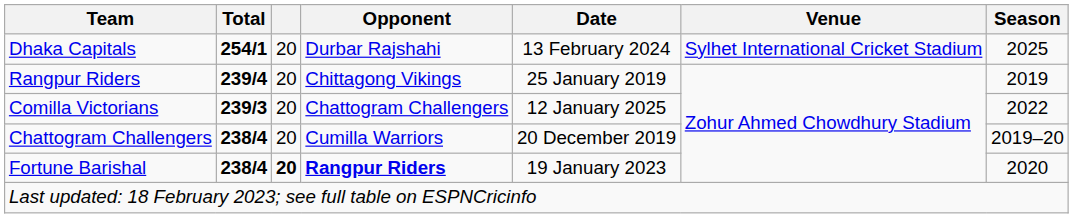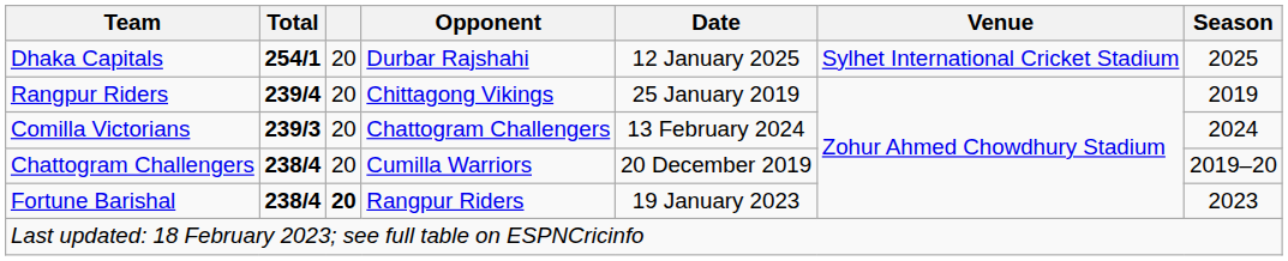Dhaka Capitals | Date: 13 February 2024 -> 12 January 2025
Comilla Victorians | Date: 12 January 2025 -> 13 February 2024
Comilla Victorians | Season: 2022 -> 2024
Fortune Barishal | Opponent: bold -> normal
Fortune Barishal | Season: 2020 -> 2023
